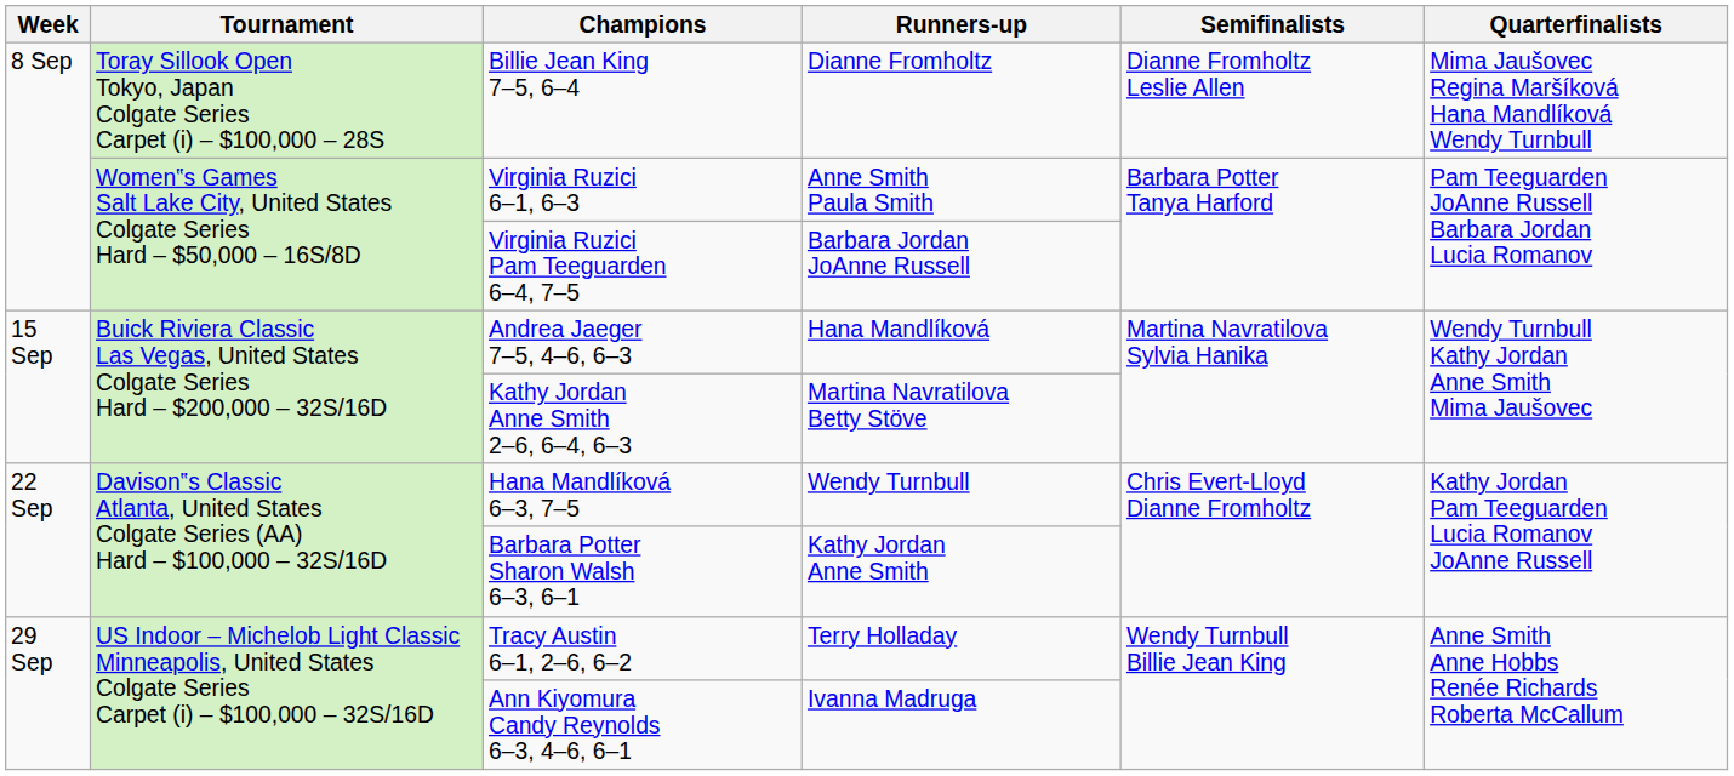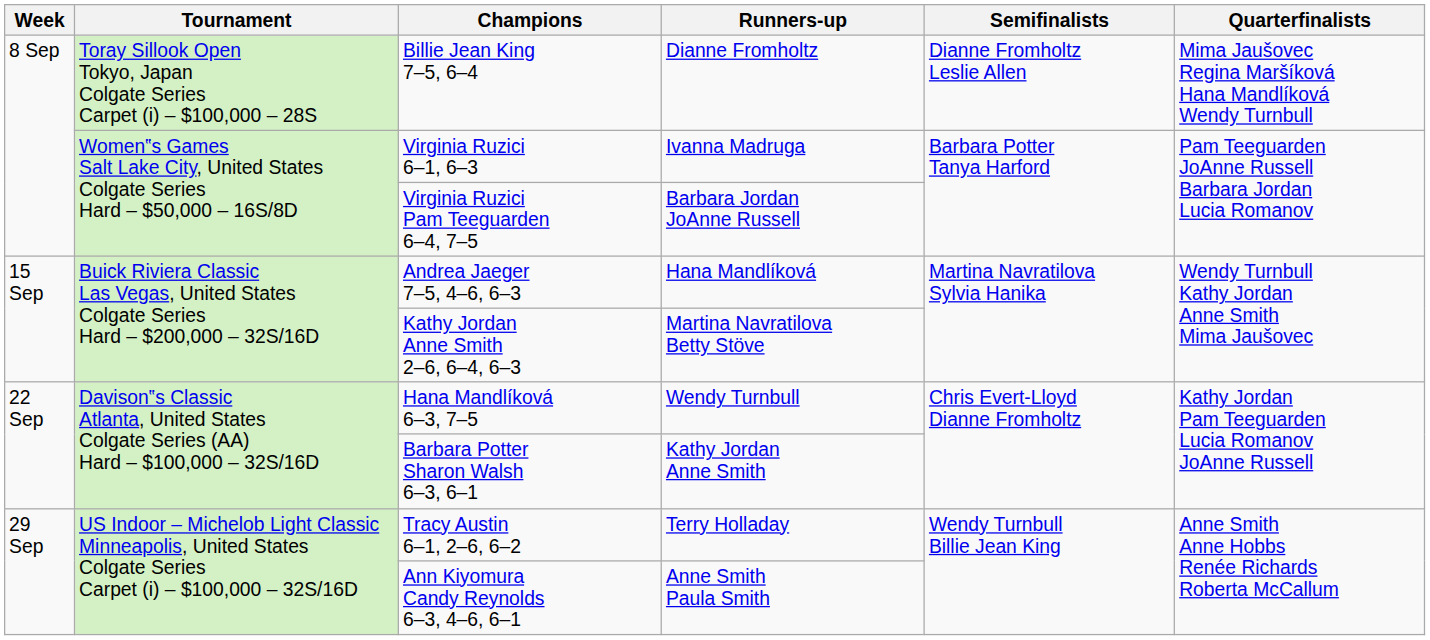Virginia Ruzici 6–1, 6–3 | Runners-up: Anne Smith Paula Smith -> Ivanna Madruga
Ann Kiyomura Candy Reynolds 6–3, 4–6, 6–1 | Runners-up: Ivanna Madruga -> Anne Smith Paula Smith
